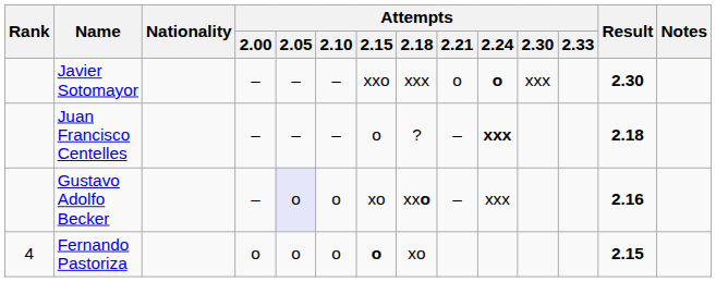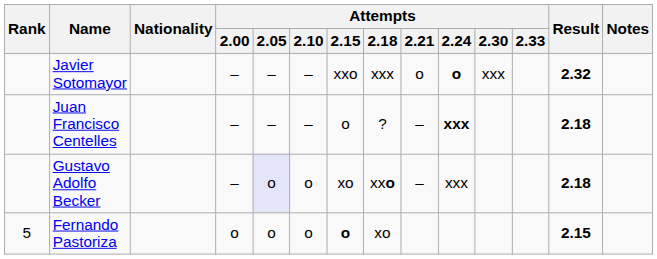Javier Sotomayor | Result: 2.30 -> 2.32
Gustavo Adolfo Becker | Result: 2.16 -> 2.18
Fernando Pastoriza | Rank: 4 -> 5
